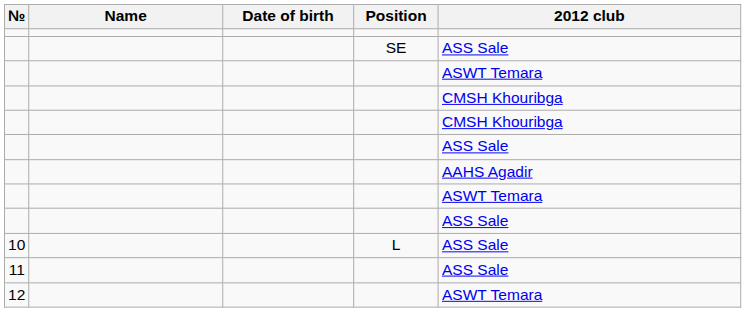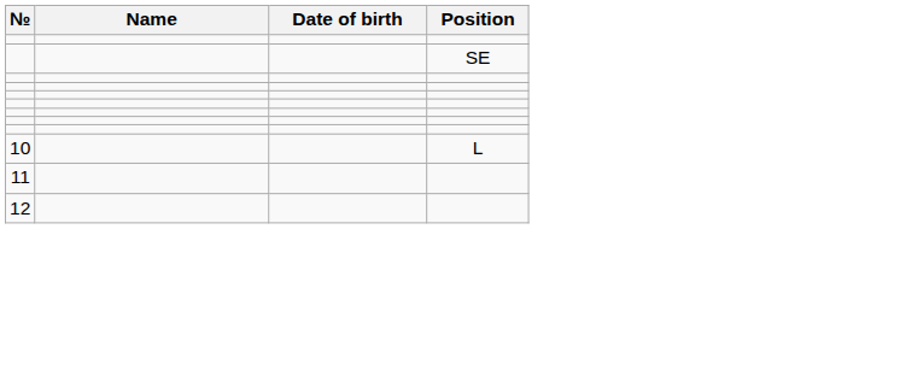- column: 2012 club | ASS Sale | ASWT Temara | CMSH Khouribga | CMSH Khouribga | ASS Sale | AAHS Agadir | ASWT Temara | ASS Sale | ASS Sale | ASS Sale | ASWT Temara
